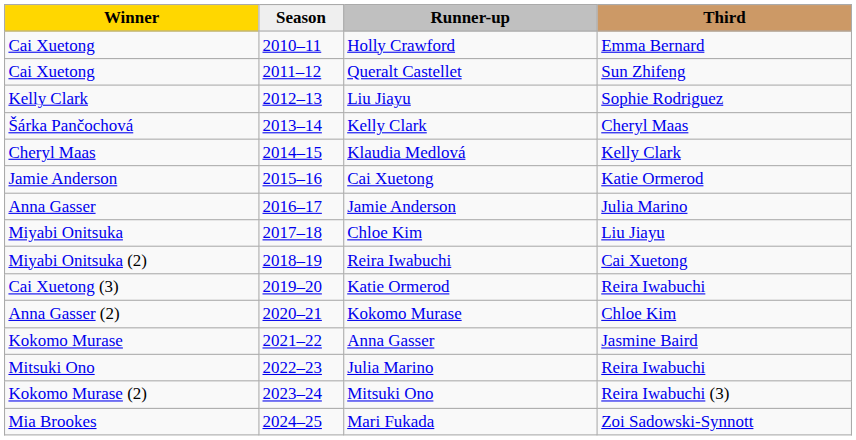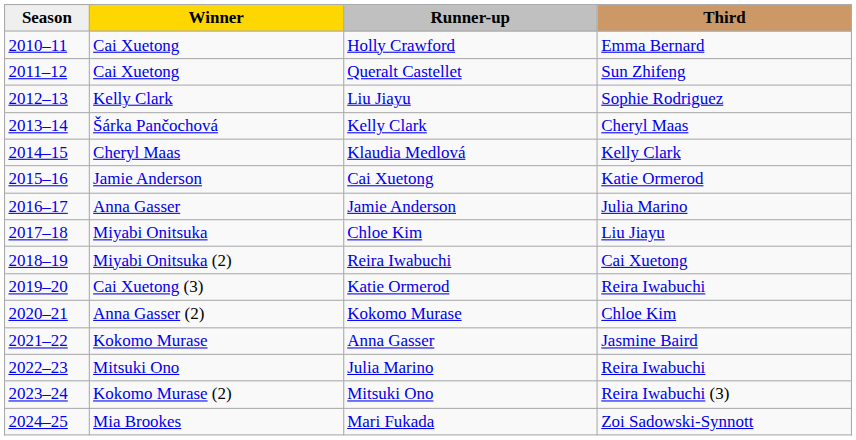columns swapped: Season <-> Winner
